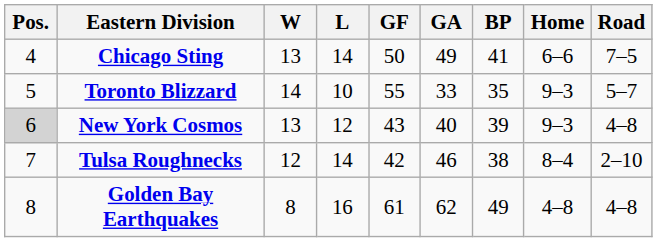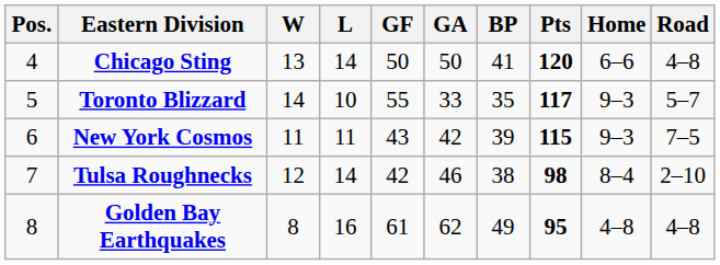+ column: Pts | 120 | 117 | 115 | 98 | 95
Chicago Sting | GA: 49 -> 50
Chicago Sting | Road: 7–5 -> 4–8
New York Cosmos | Pos.: lightgrey background -> no background
New York Cosmos | W: 13 -> 11
New York Cosmos | L: 12 -> 11
New York Cosmos | GA: 40 -> 42
New York Cosmos | Road: 4–8 -> 7–5
